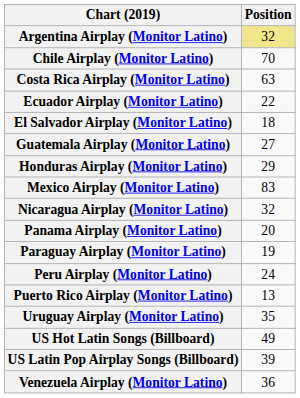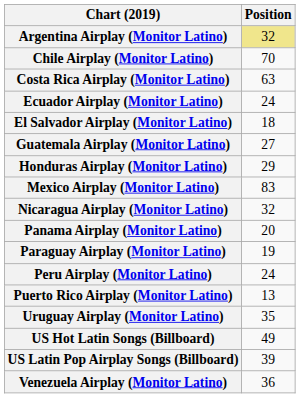Ecuador Airplay (Monitor Latino) | Position: 22 -> 24
